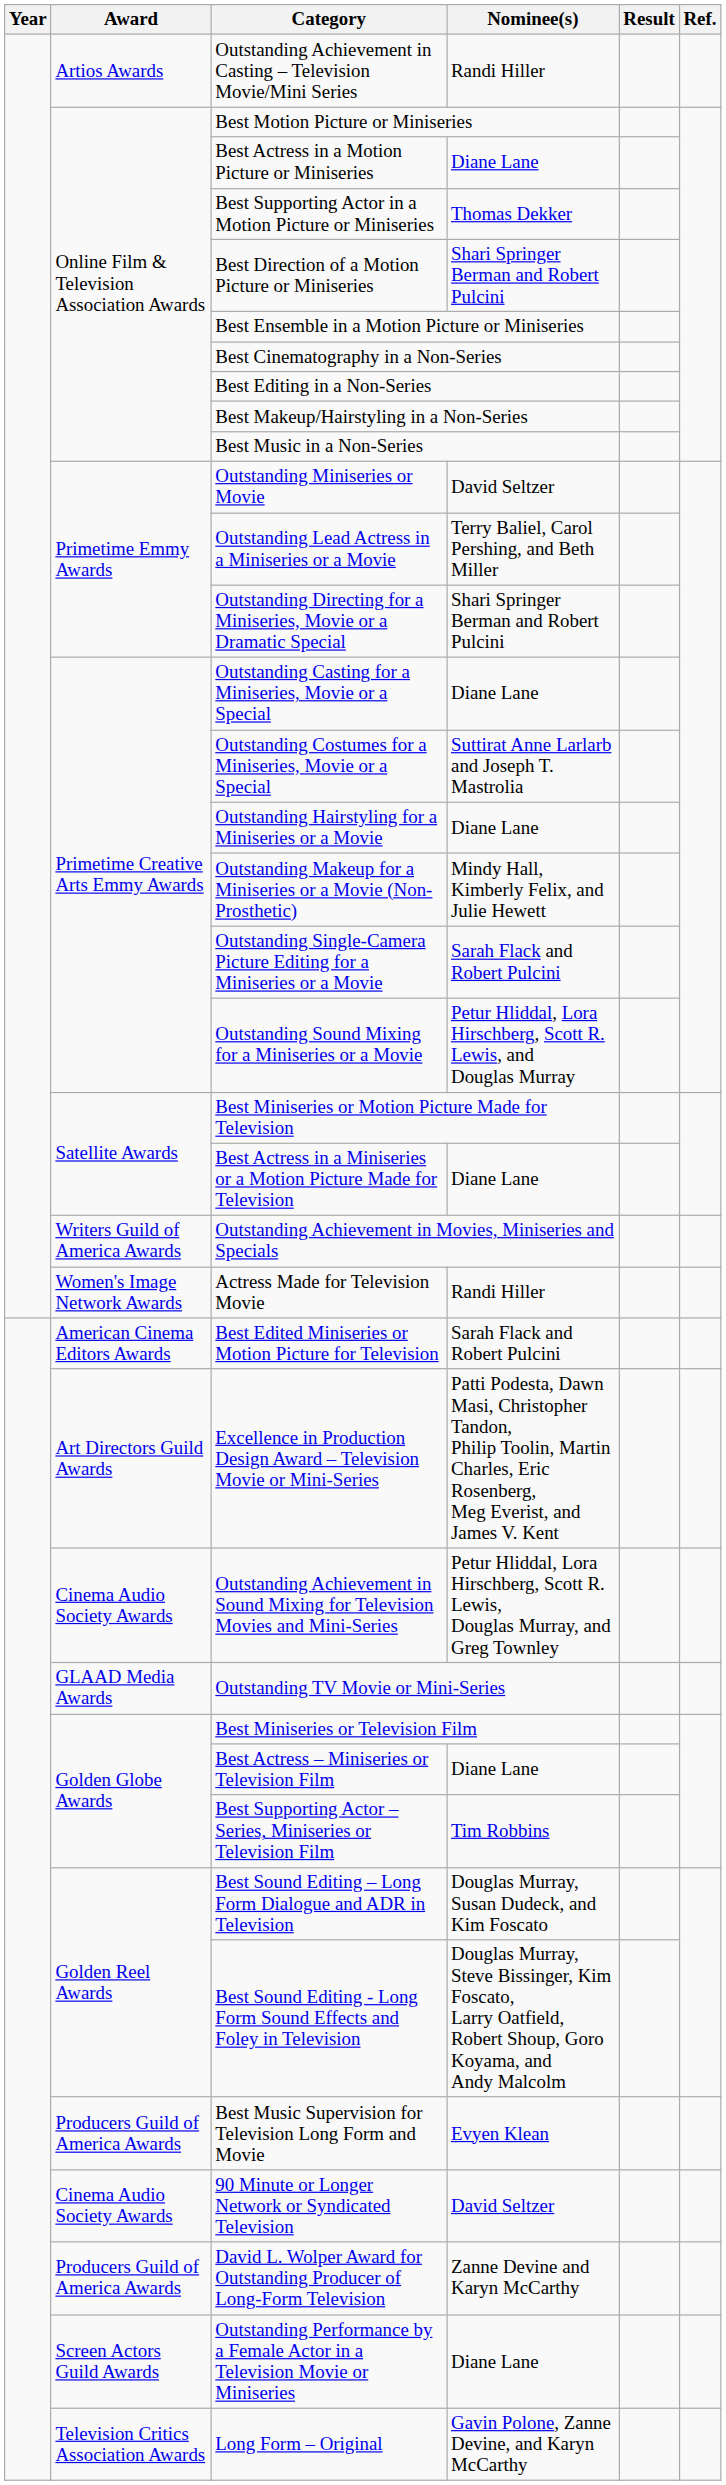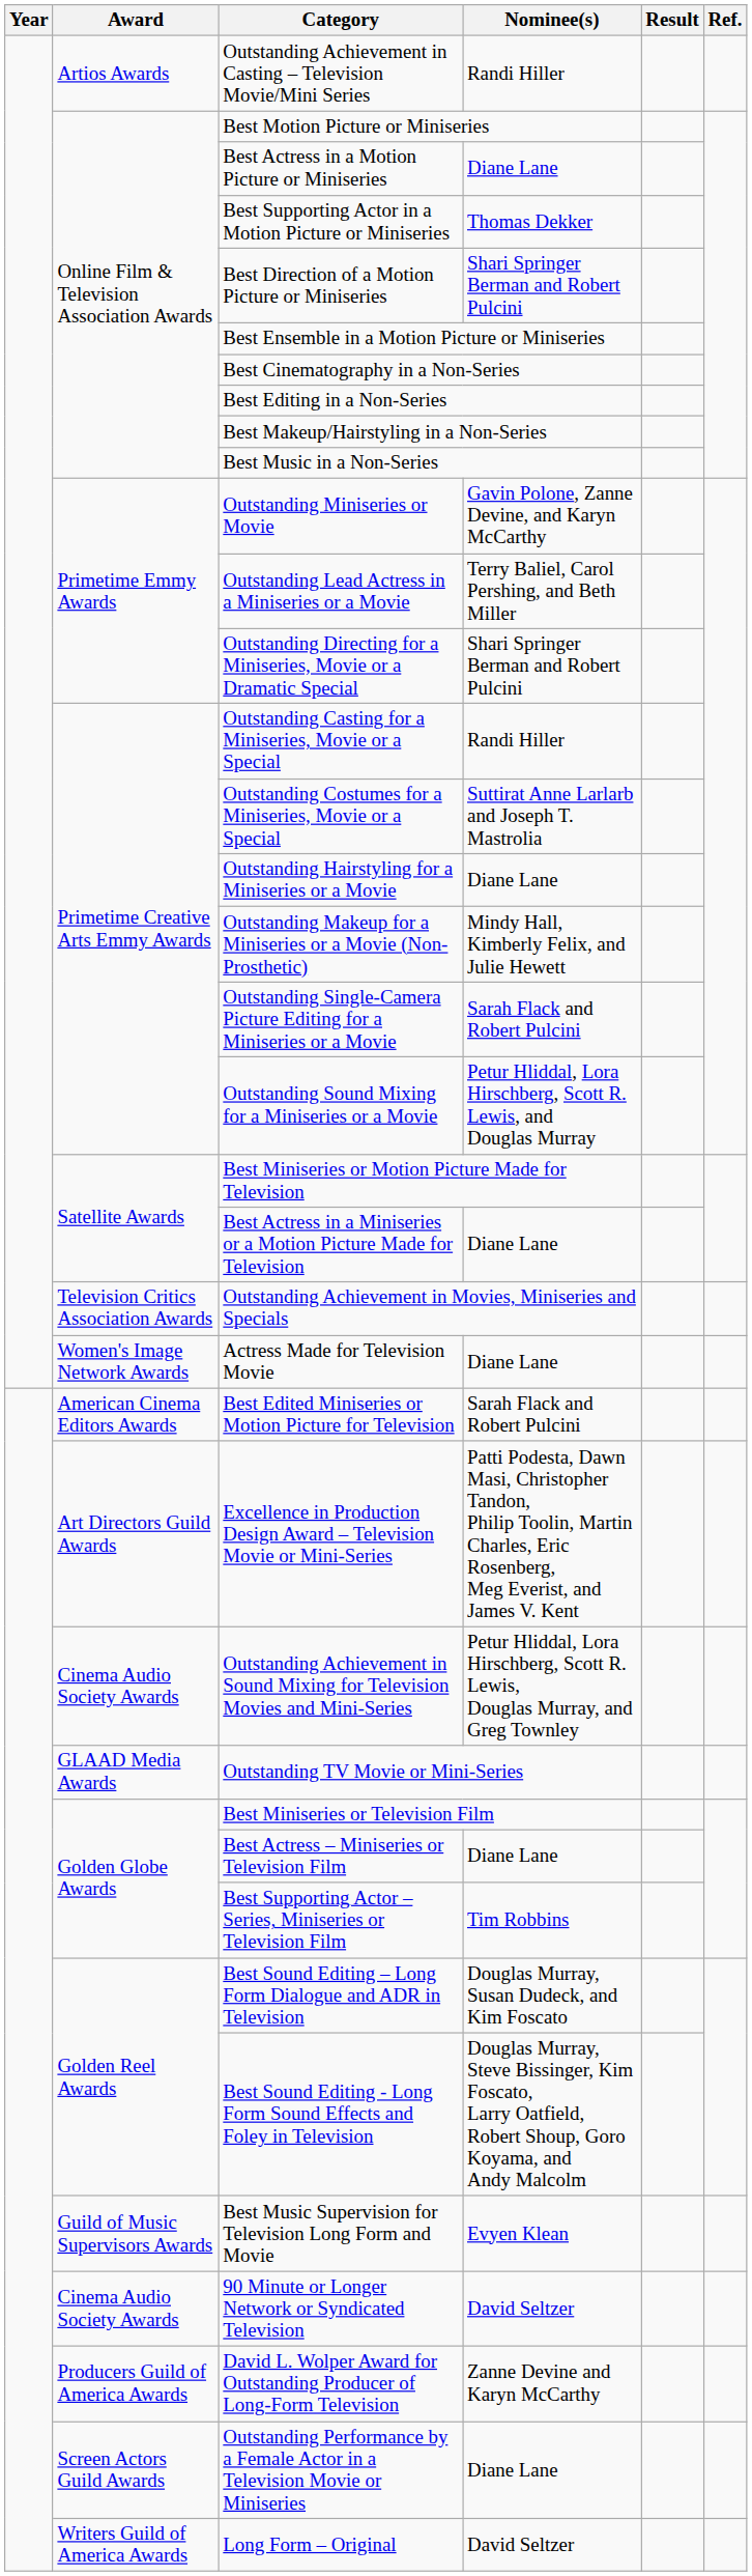Outstanding Miniseries or Movie | Nominee(s): David Seltzer -> Gavin Polone, Zanne Devine, and Karyn McCarthy
Outstanding Casting for a Miniseries, Movie or a Special | Nominee(s): Diane Lane -> Randi Hiller
Outstanding Achievement in Movies, Miniseries and Specials | Award: Writers Guild of America Awards -> Television Critics Association Awards
Actress Made for Television Movie | Nominee(s): Randi Hiller -> Diane Lane
Best Music Supervision for Television Long Form and Movie | Award: Producers Guild of America Awards -> Guild of Music Supervisors Awards
Long Form – Original | Award: Television Critics Association Awards -> Writers Guild of America Awards
Long Form – Original | Nominee(s): Gavin Polone, Zanne Devine, and Karyn McCarthy -> David Seltzer
